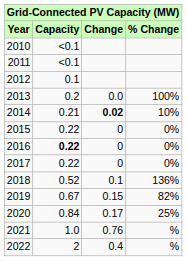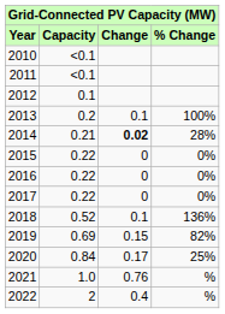2013 | Change: 0.0 -> 0.1
2014 | % Change: 10% -> 28%
2016 | Capacity: bold -> normal
2019 | Capacity: 0.67 -> 0.69
